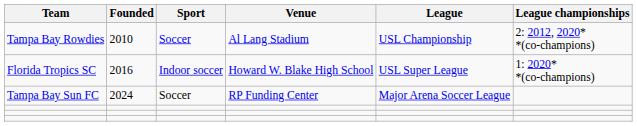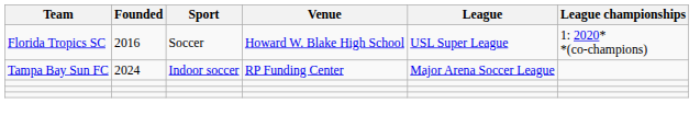- row: Tampa Bay Rowdies | 2010 | Soccer | Al Lang Stadium | USL Championship | 2: 2012, 2020* *(co-champions)
Florida Tropics SC | Sport: Indoor soccer -> Soccer
Tampa Bay Sun FC | Sport: Soccer -> Indoor soccer
